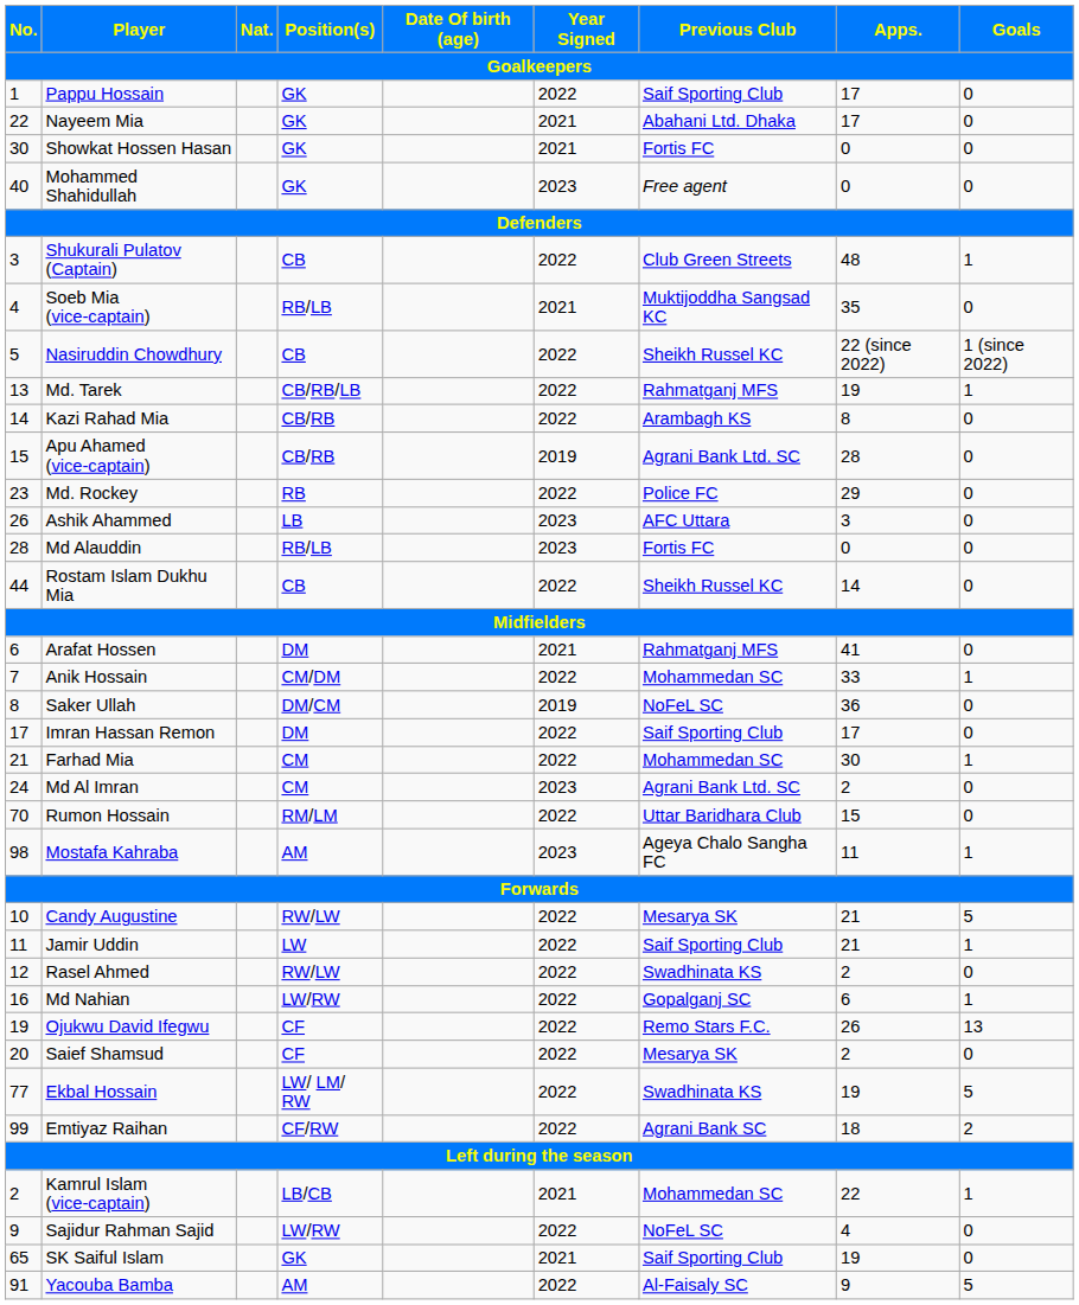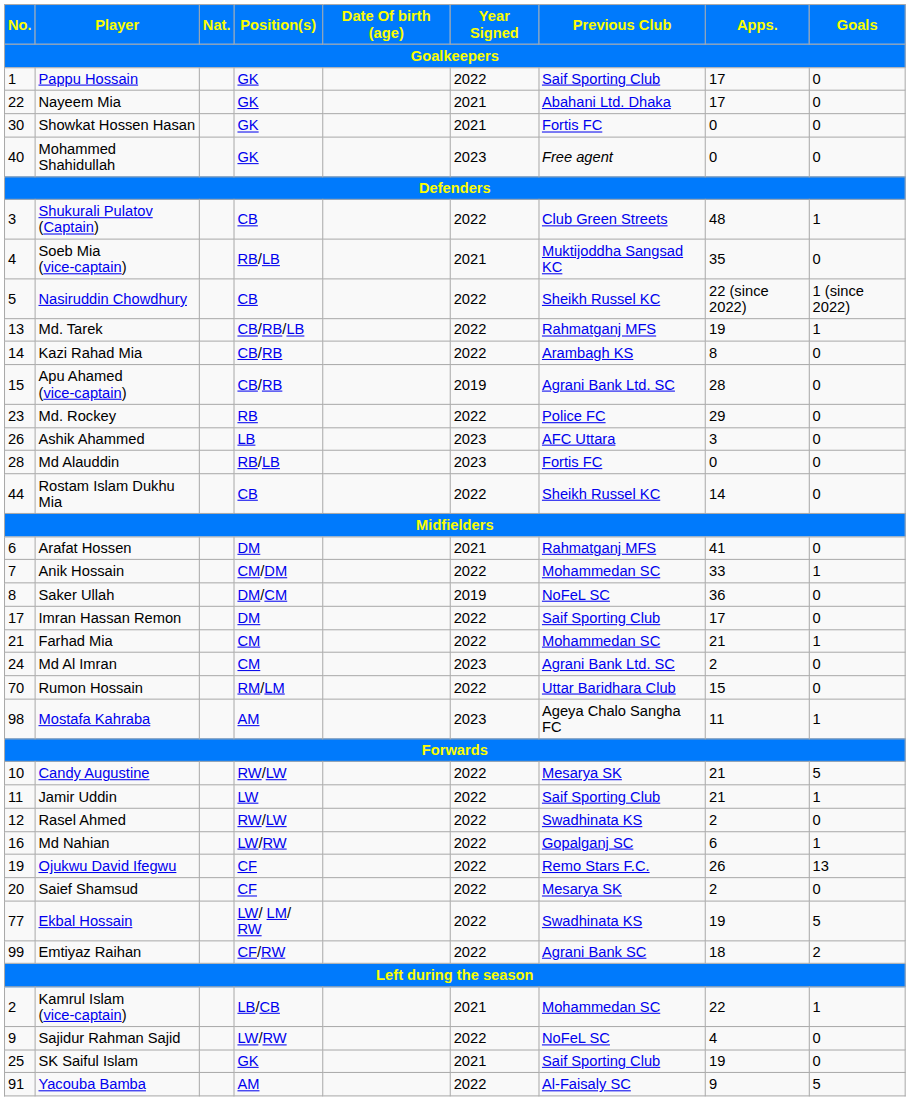Farhad Mia | Apps.: 30 -> 21
SK Saiful Islam | No.: 65 -> 25
